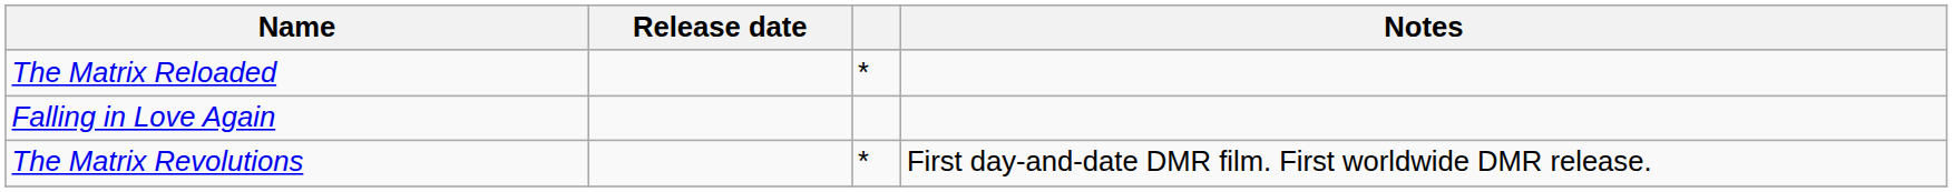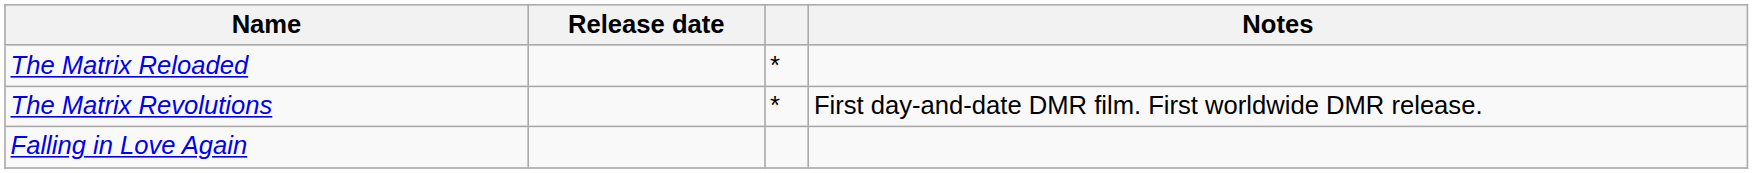rows swapped: The Matrix Revolutions <-> Falling in Love Again
